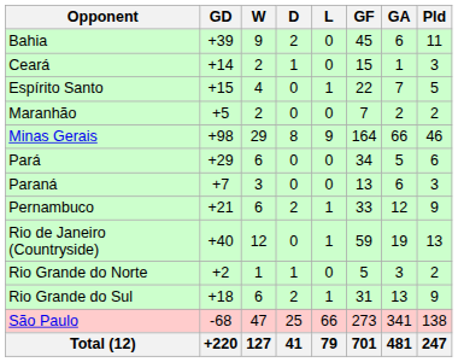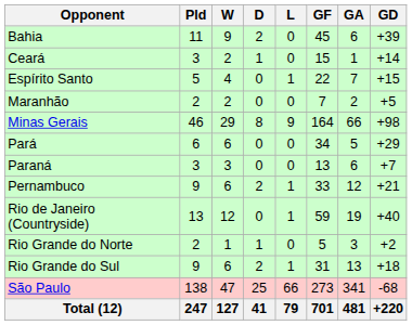columns swapped: Pld <-> GD
